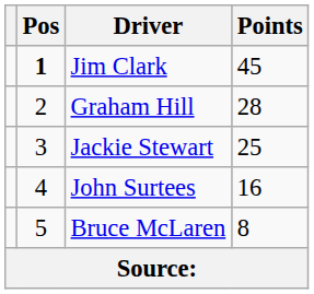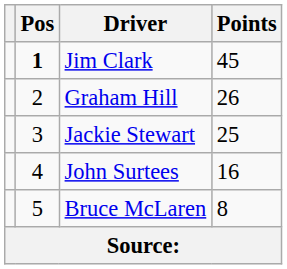Graham Hill | Points: 28 -> 26
